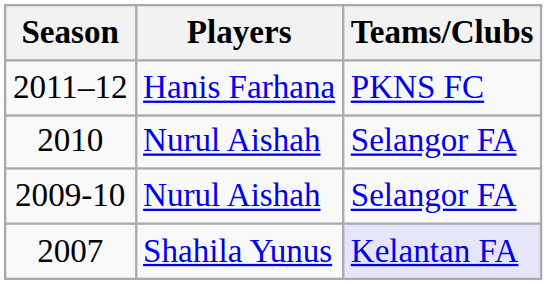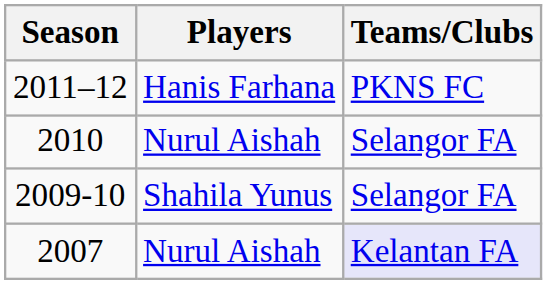2009-10 | Players: Nurul Aishah -> Shahila Yunus
2007 | Players: Shahila Yunus -> Nurul Aishah
